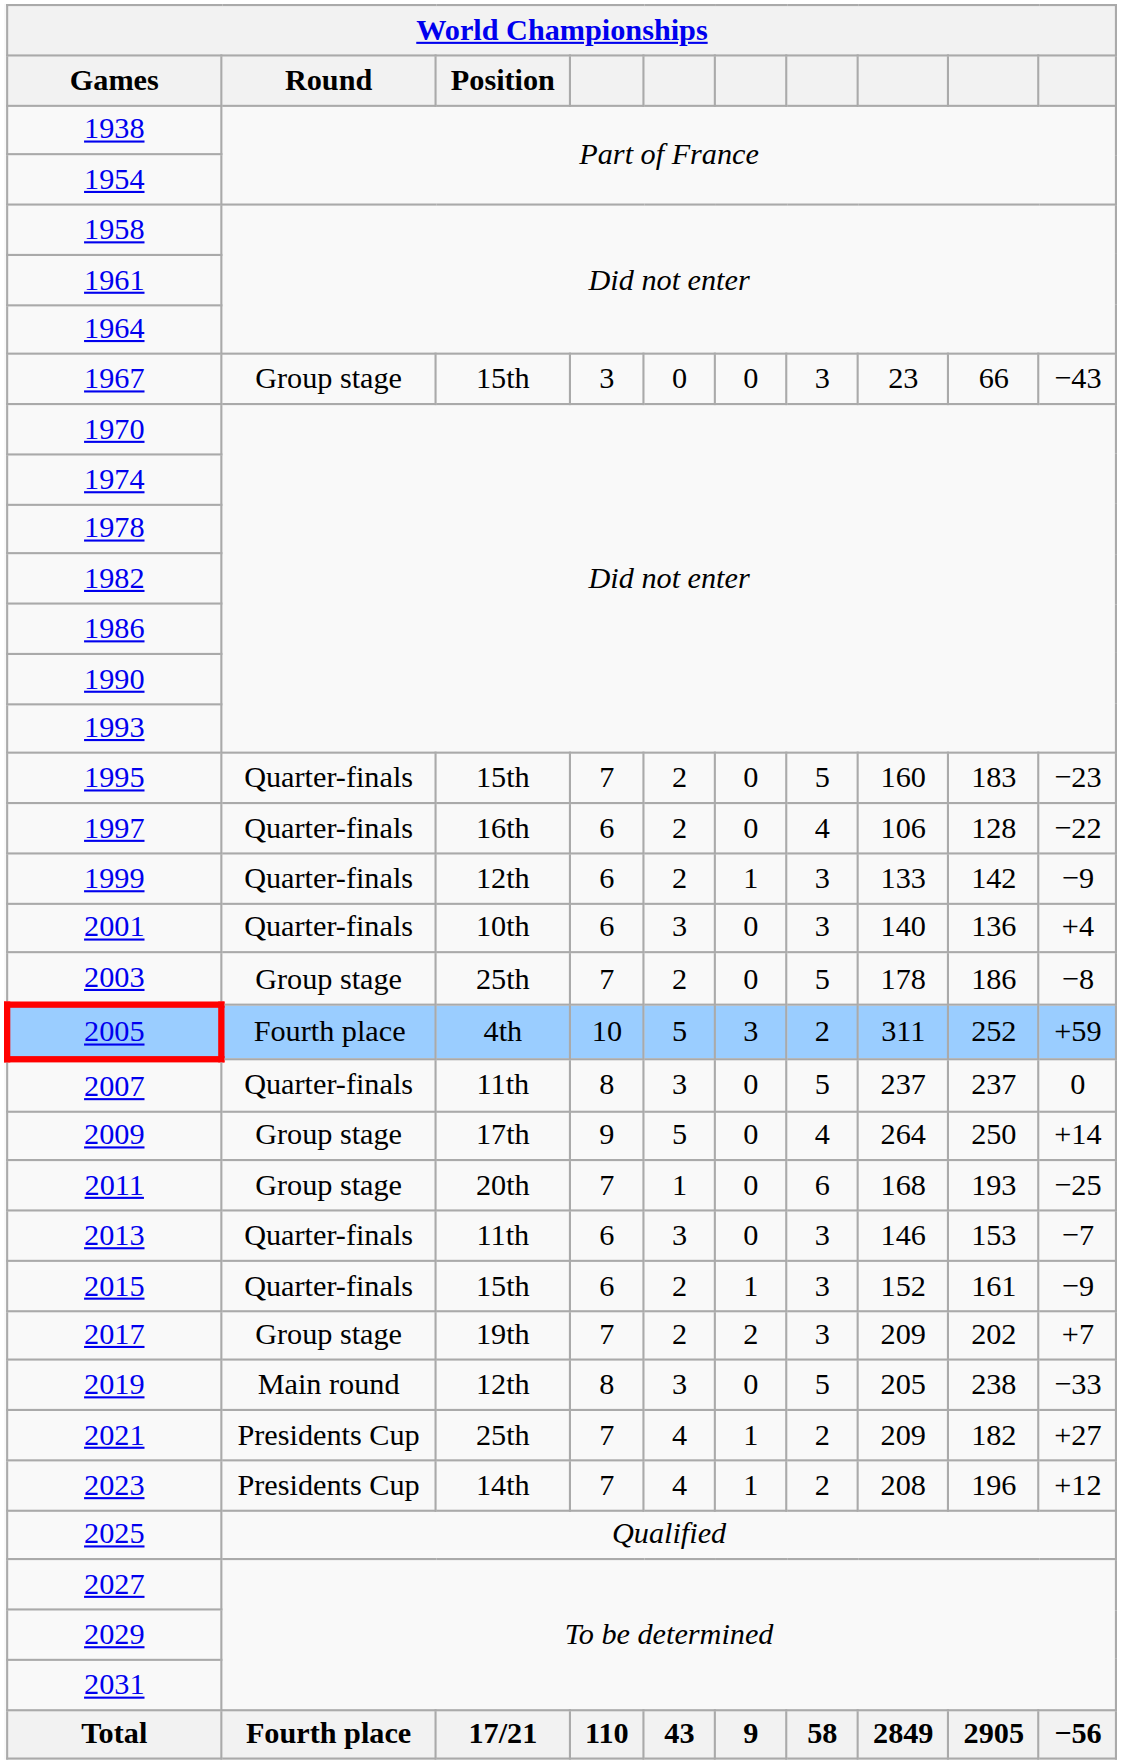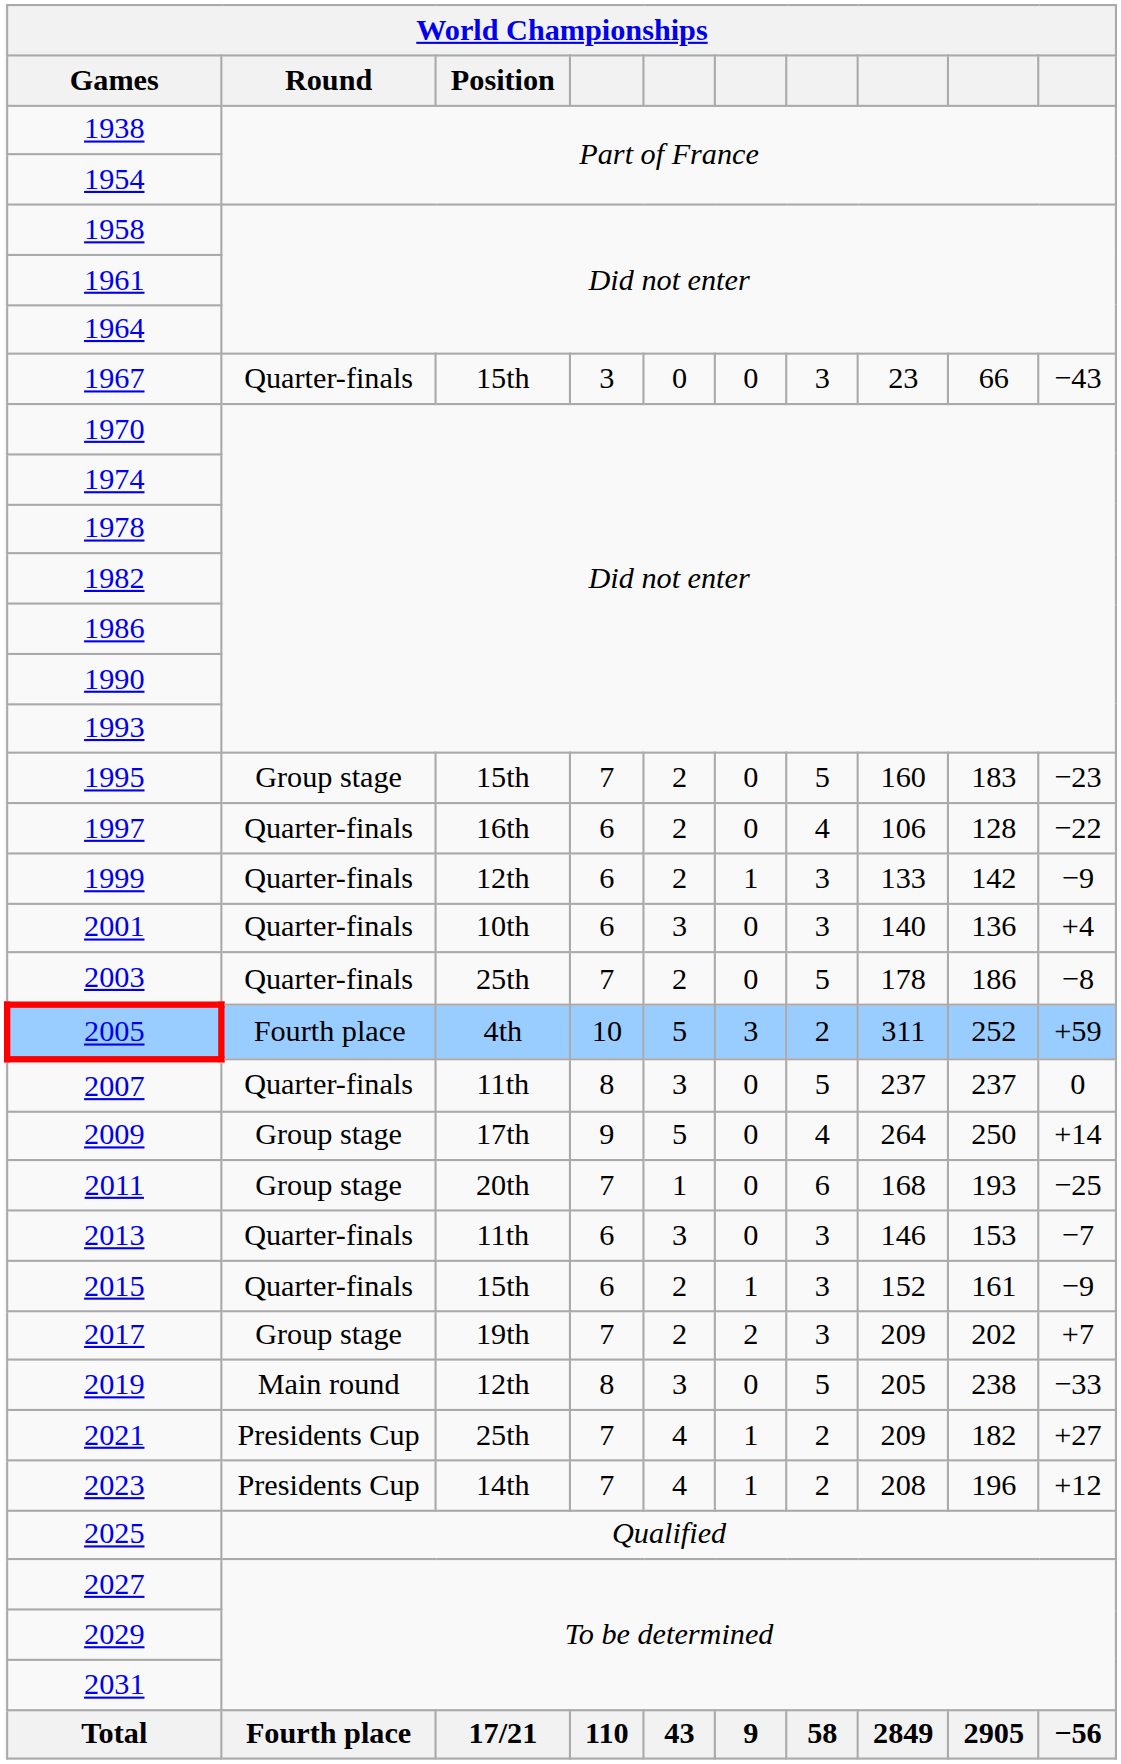1967 | Round: Group stage -> Quarter-finals
1995 | Round: Quarter-finals -> Group stage
2003 | Round: Group stage -> Quarter-finals
